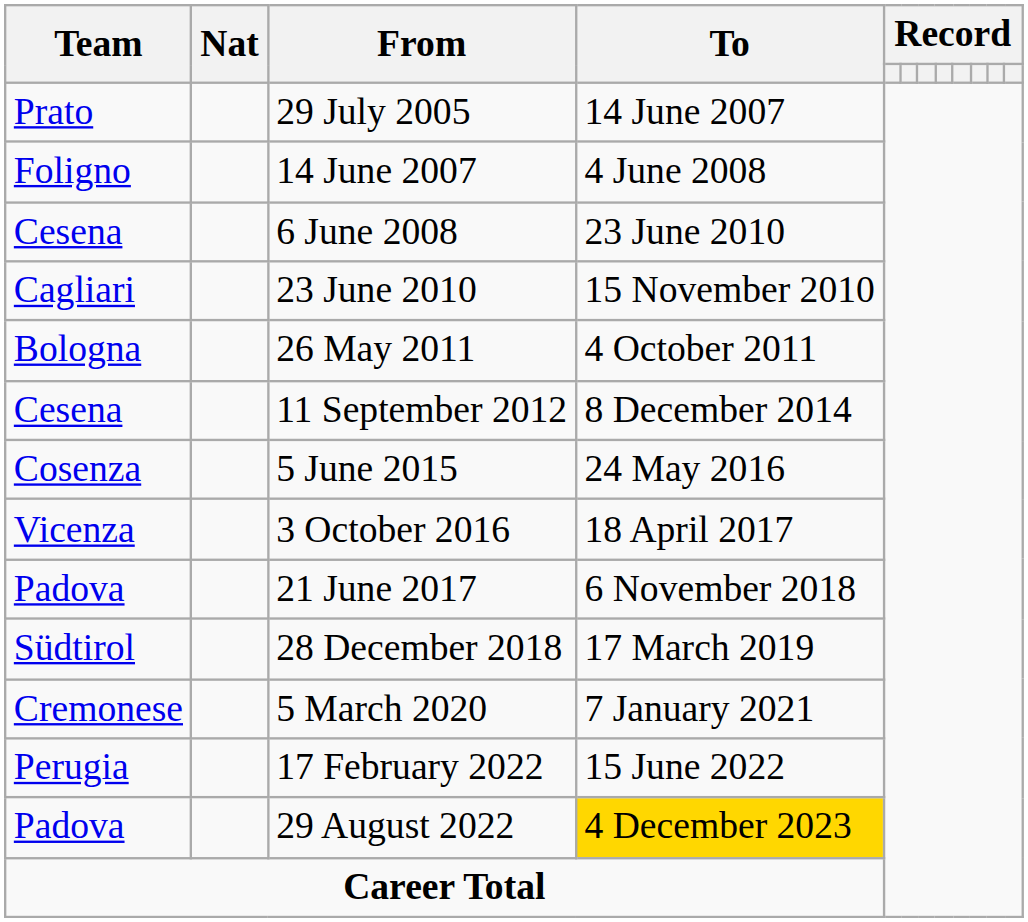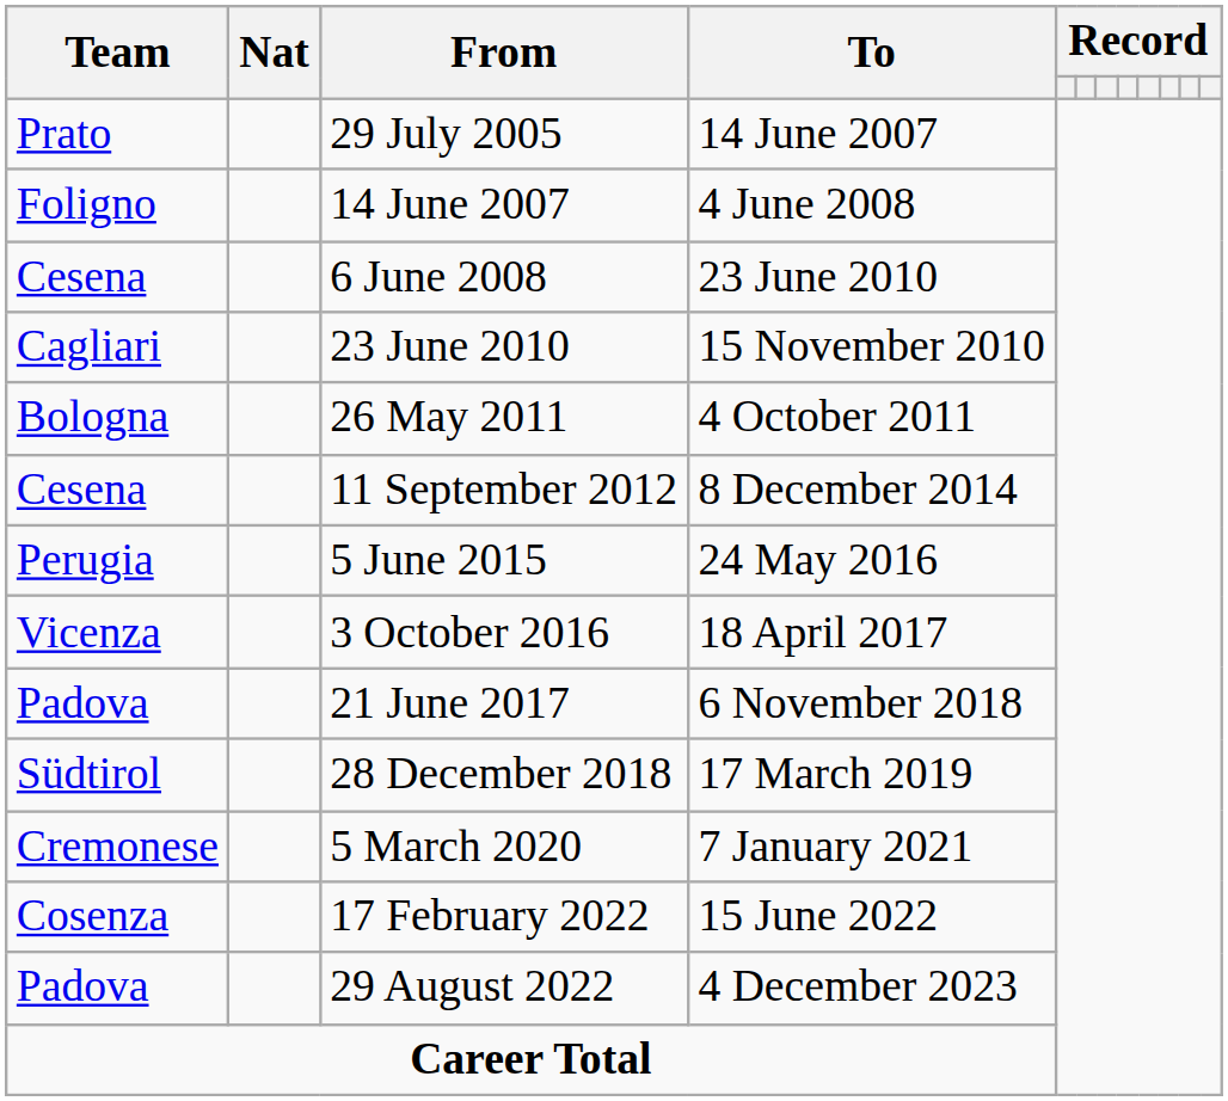5 June 2015 | Team: Cosenza -> Perugia
17 February 2022 | Team: Perugia -> Cosenza
29 August 2022 | To: gold background -> no background
